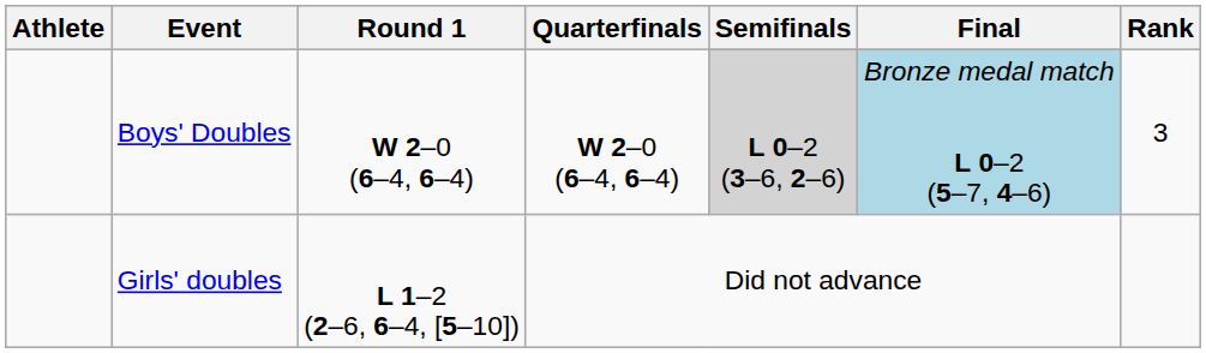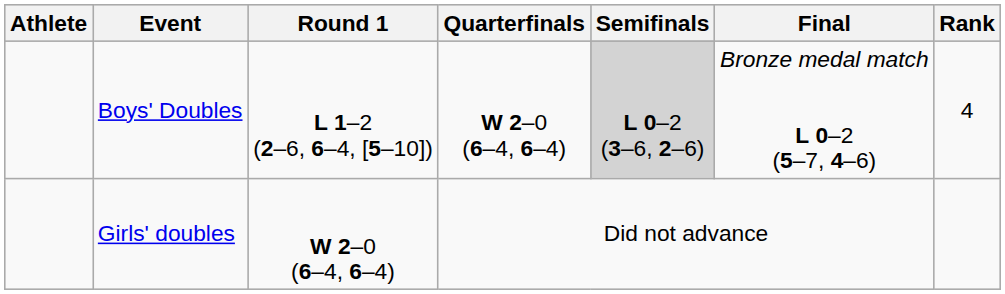Boys' Doubles | Round 1: W 2–0 (6–4, 6–4) -> L 1–2 (2–6, 6–4, [5–10])
Boys' Doubles | Final: lightblue background -> no background
Boys' Doubles | Rank: 3 -> 4
Girls' doubles | Round 1: L 1–2 (2–6, 6–4, [5–10]) -> W 2–0 (6–4, 6–4)
